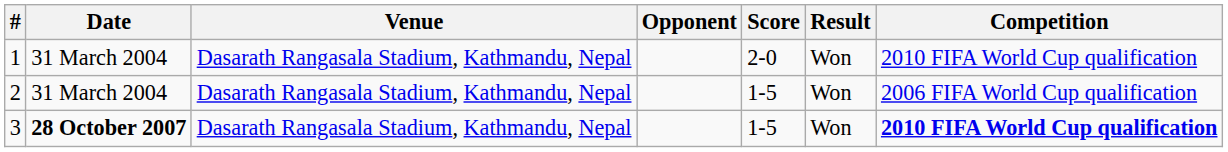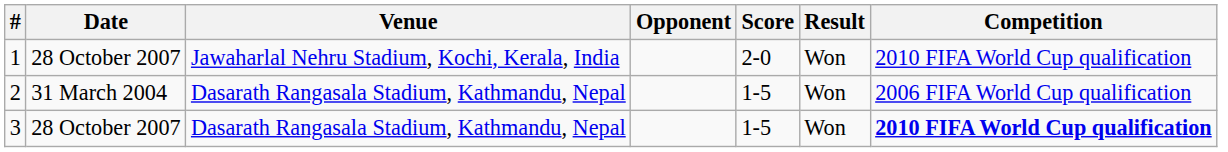1 | Date: 31 March 2004 -> 28 October 2007
1 | Venue: Dasarath Rangasala Stadium, Kathmandu, Nepal -> Jawaharlal Nehru Stadium, Kochi, Kerala, India
3 | Date: bold -> normal
